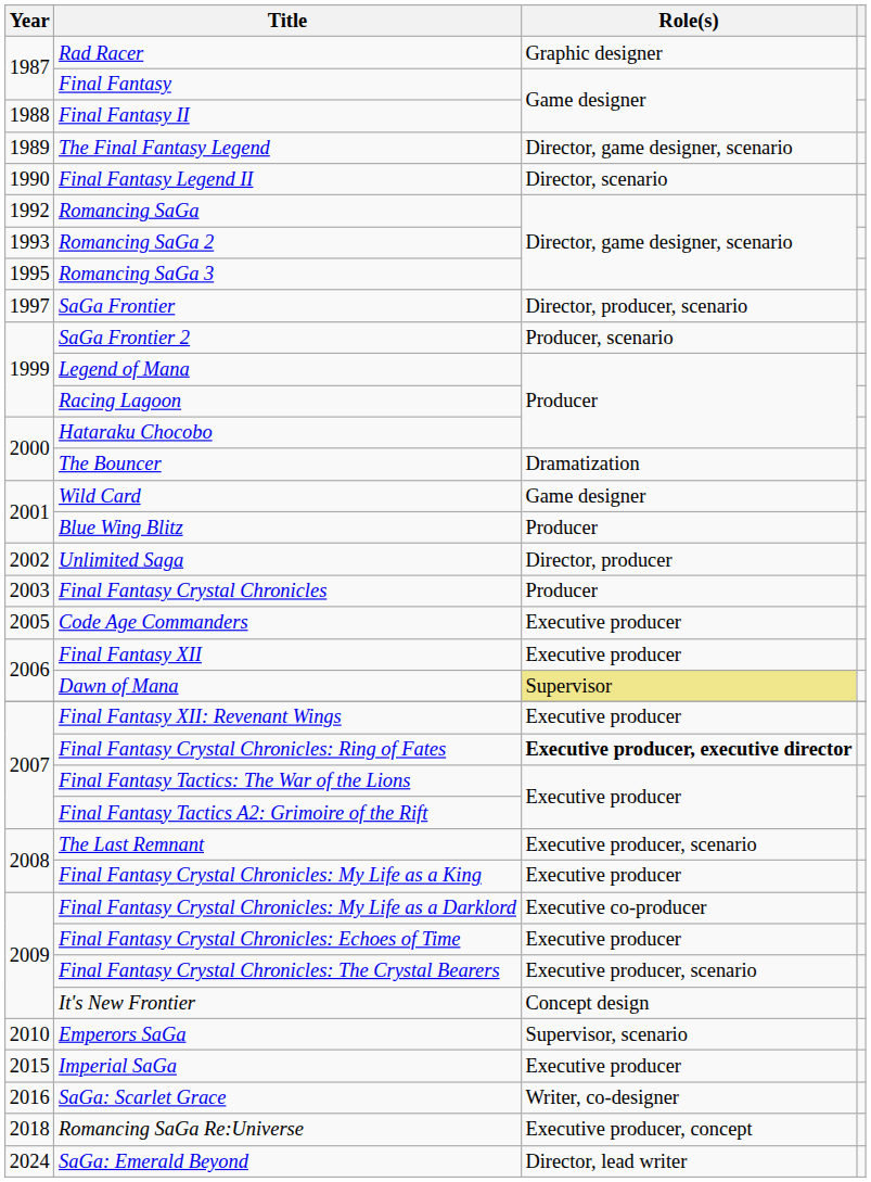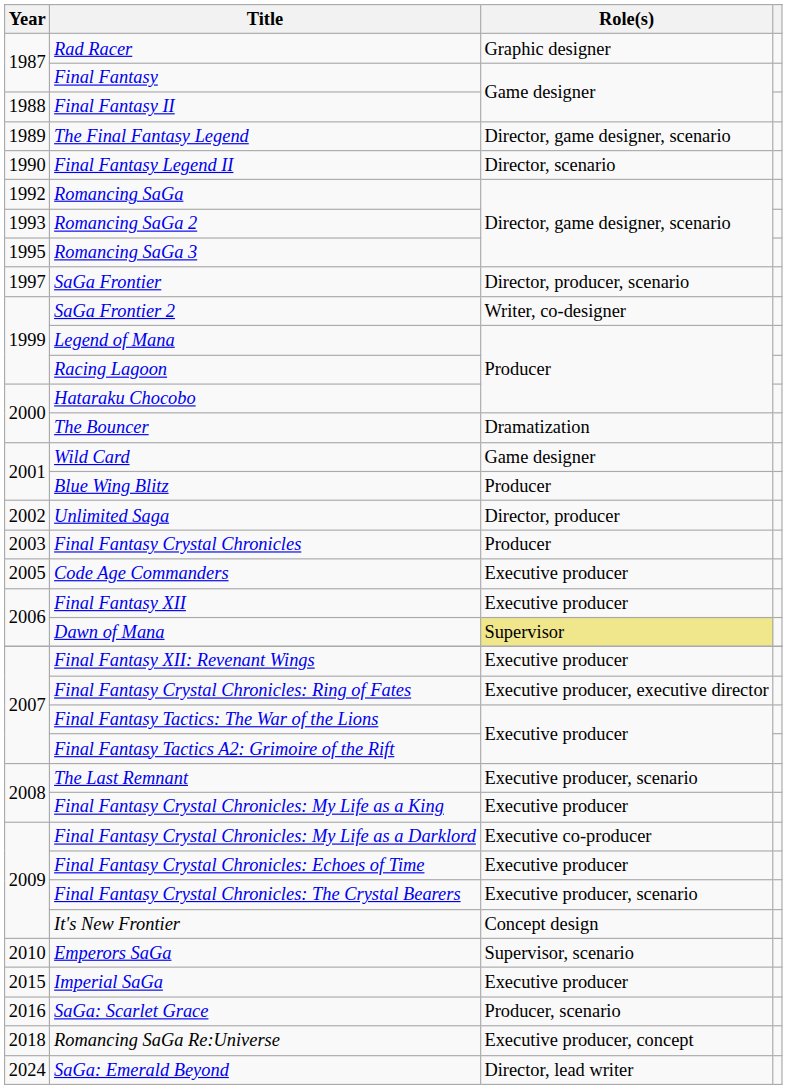SaGa Frontier 2 | Role(s): Producer, scenario -> Writer, co-designer
Final Fantasy Crystal Chronicles: Ring of Fates | Role(s): bold -> normal
SaGa: Scarlet Grace | Role(s): Writer, co-designer -> Producer, scenario
